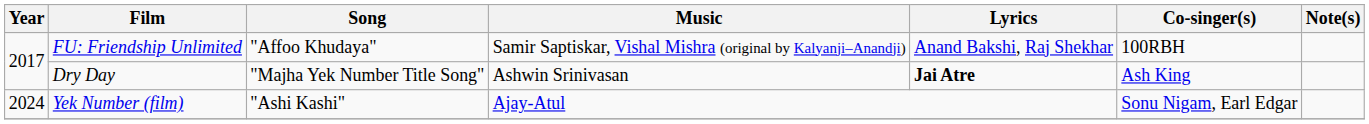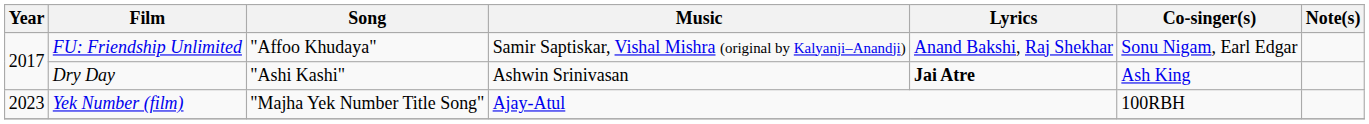FU: Friendship Unlimited | Co-singer(s): 100RBH -> Sonu Nigam, Earl Edgar
Dry Day | Song: "Majha Yek Number Title Song" -> "Ashi Kashi"
Yek Number (film) | Year: 2024 -> 2023
Yek Number (film) | Song: "Ashi Kashi" -> "Majha Yek Number Title Song"
Yek Number (film) | Co-singer(s): Sonu Nigam, Earl Edgar -> 100RBH
